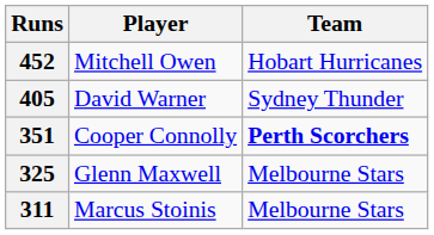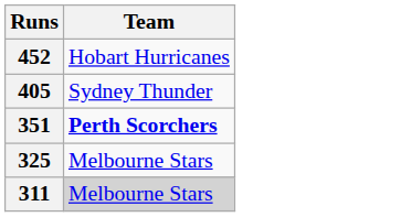- column: Player | Mitchell Owen | David Warner | Cooper Connolly | Glenn Maxwell | Marcus Stoinis
311 | Team: no background -> lightgrey background
